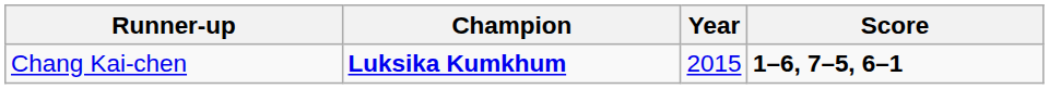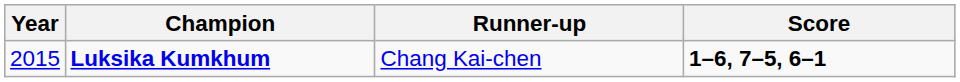columns swapped: Year <-> Runner-up
